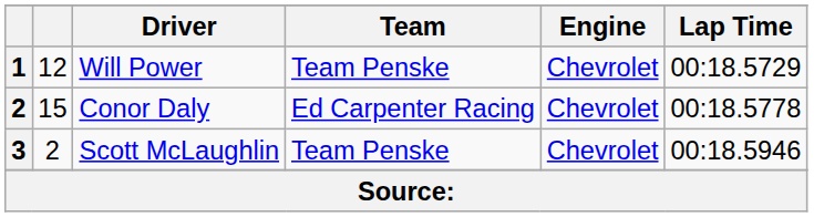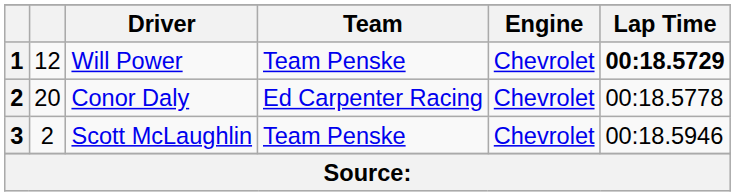Will Power | Lap Time: normal -> bold
Conor Daly | column 2: 15 -> 20
